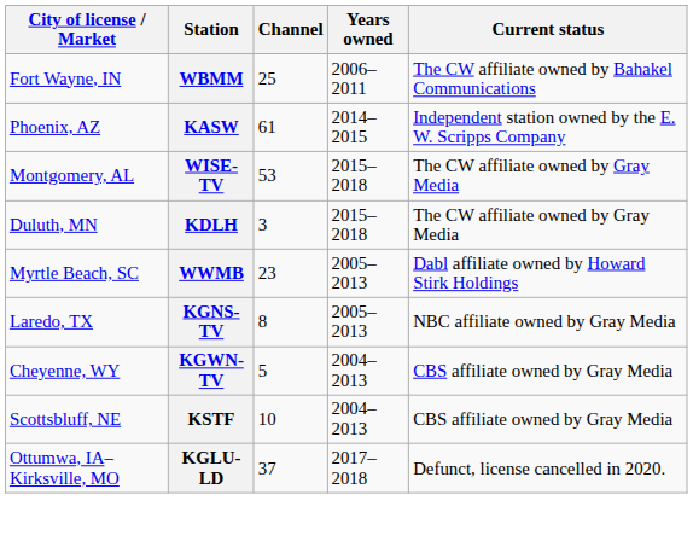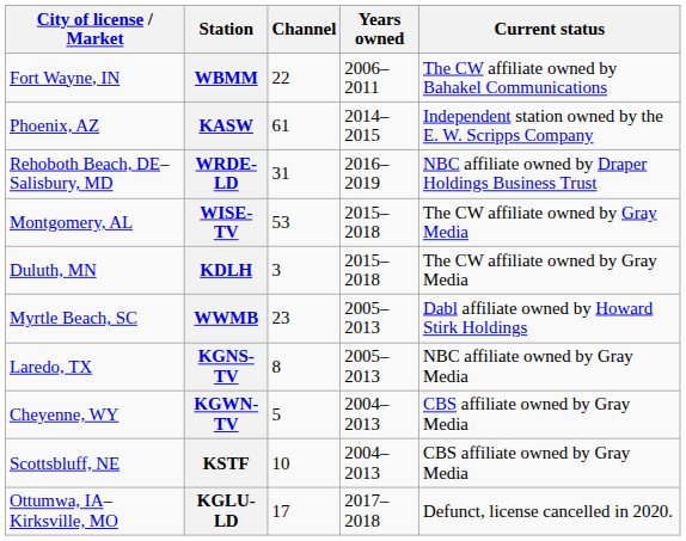WBMM | Channel: 25 -> 22
+ row: Rehoboth Beach, DE–Salisbury, MD | WRDE-LD | 31 | 2016–2019 | NBC affiliate owned by Draper Holdings Business Trust
KGLU-LD | Channel: 37 -> 17
